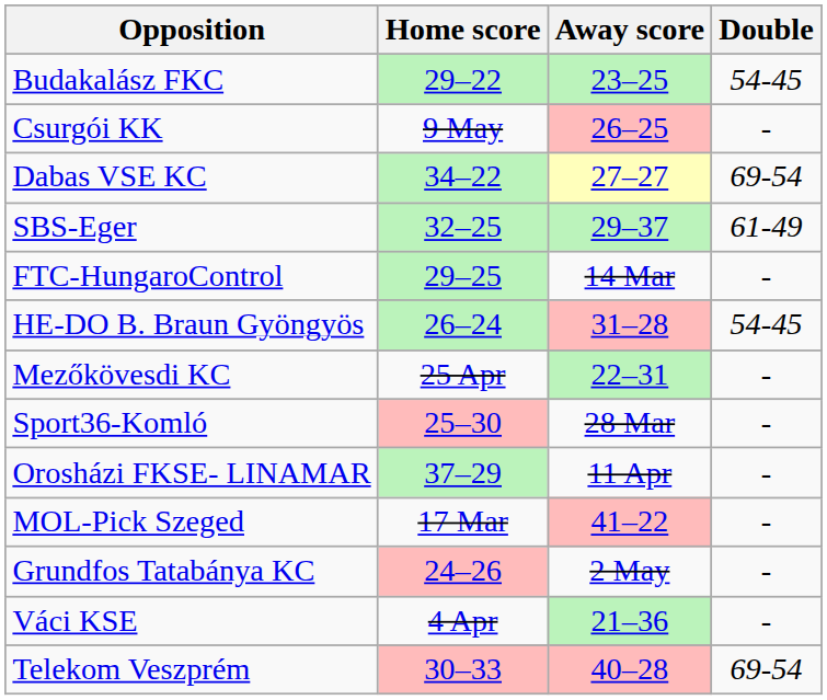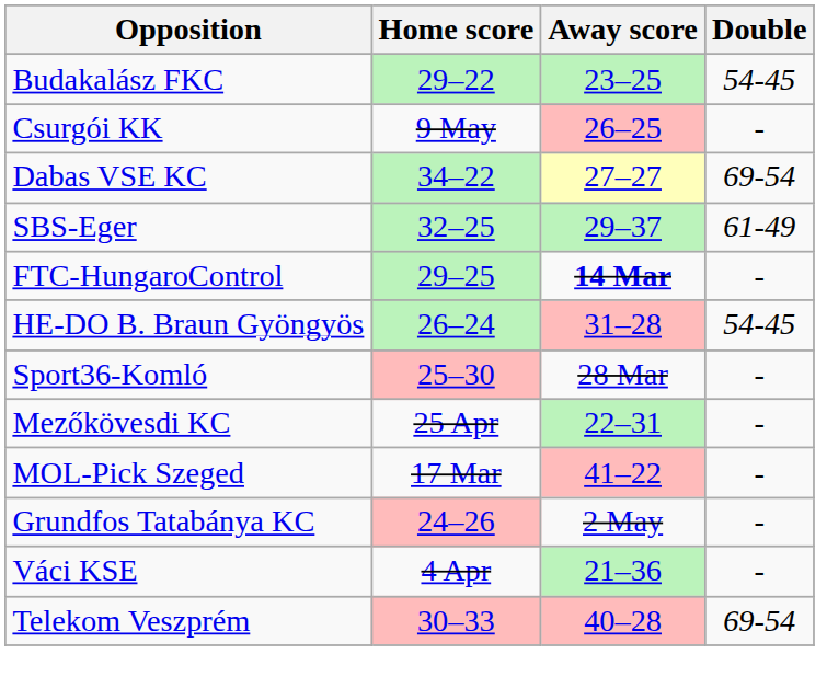FTC-HungaroControl | Away score: normal -> bold
rows swapped: Sport36-Komló <-> Mezőkövesdi KC
- row: Orosházi FKSE- LINAMAR | 37–29 | 11 Apr | -
